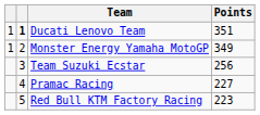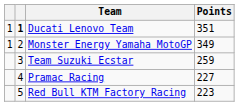Team Suzuki Ecstar | Points: 256 -> 259
